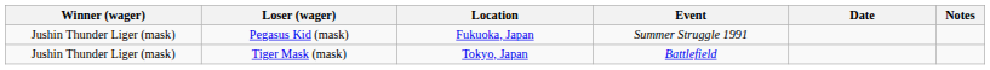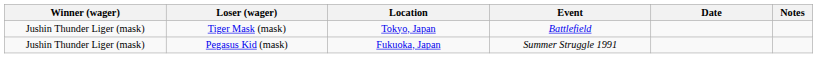rows swapped: Pegasus Kid (mask) <-> Tiger Mask (mask)
